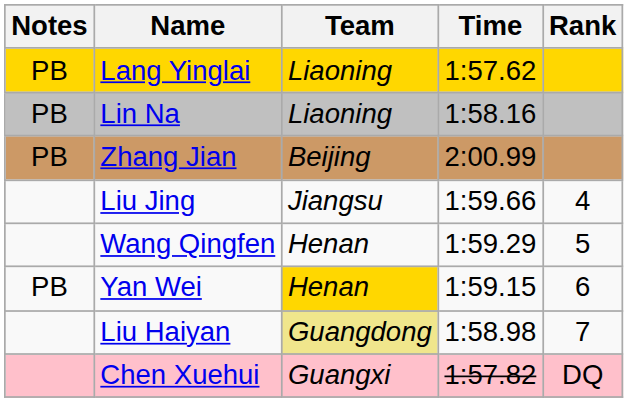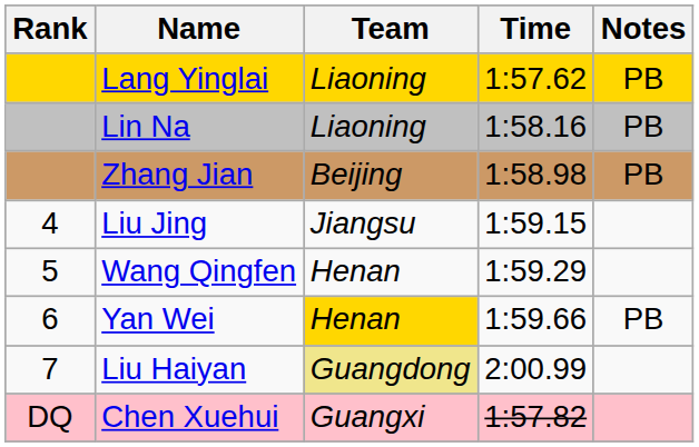columns swapped: Rank <-> Notes
Zhang Jian | Time: 2:00.99 -> 1:58.98
Liu Jing | Time: 1:59.66 -> 1:59.15
Yan Wei | Time: 1:59.15 -> 1:59.66
Liu Haiyan | Time: 1:58.98 -> 2:00.99
